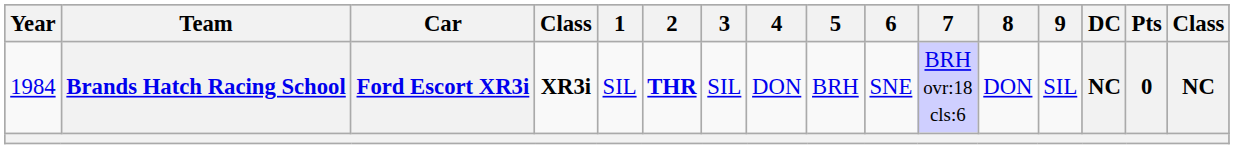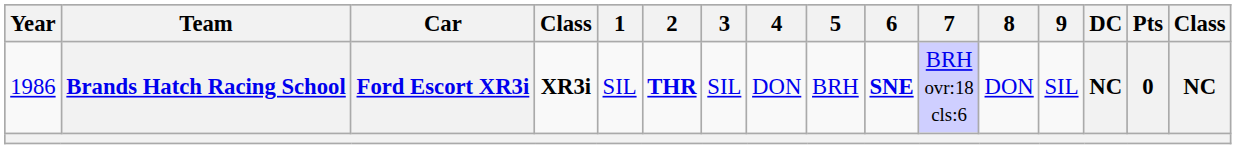Brands Hatch Racing School | Year: 1984 -> 1986
Brands Hatch Racing School | 6: normal -> bold
